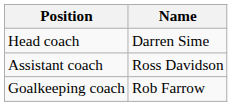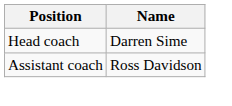- row: Goalkeeping coach | Rob Farrow
